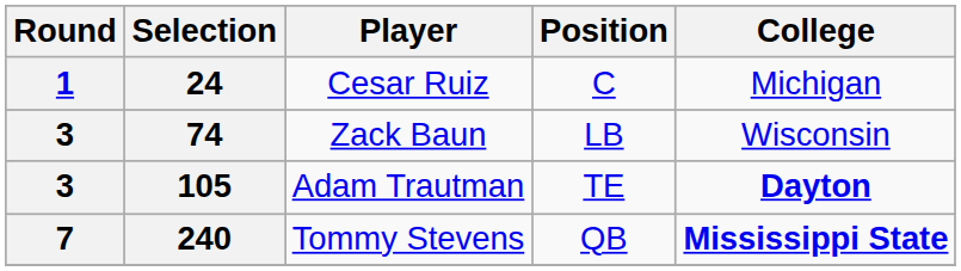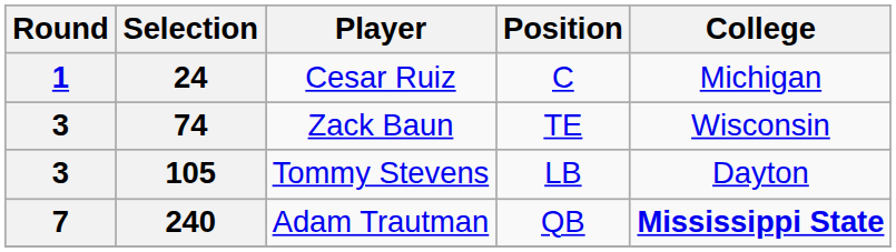74 | Position: LB -> TE
105 | Player: Adam Trautman -> Tommy Stevens
105 | Position: TE -> LB
105 | College: bold -> normal
240 | Player: Tommy Stevens -> Adam Trautman
